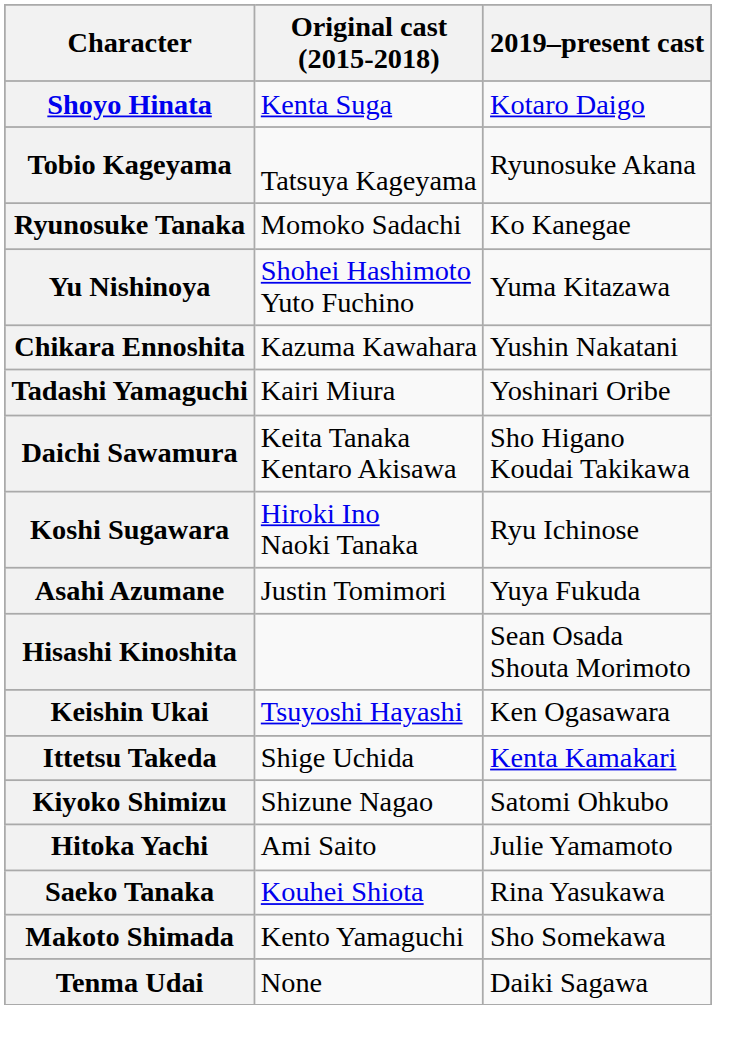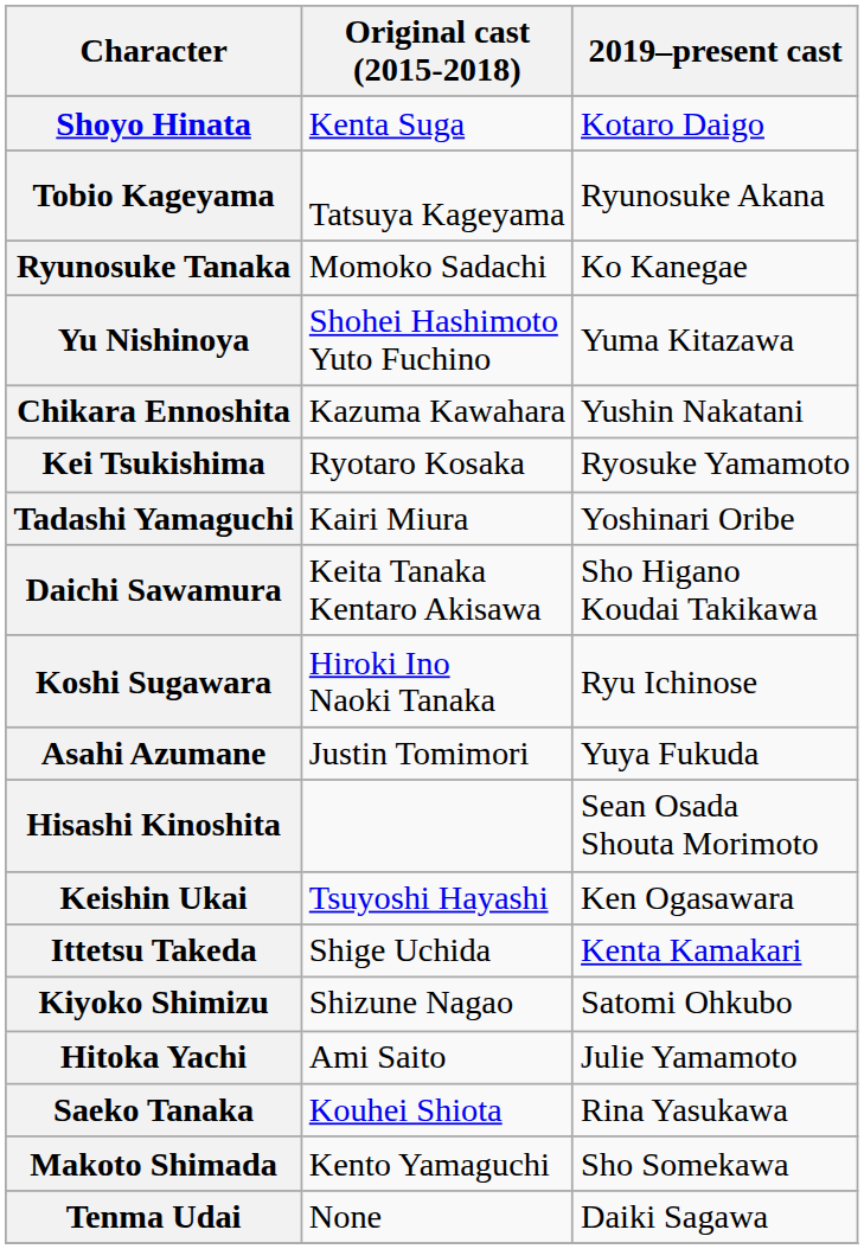+ row: Kei Tsukishima | Ryotaro Kosaka | Ryosuke Yamamoto
